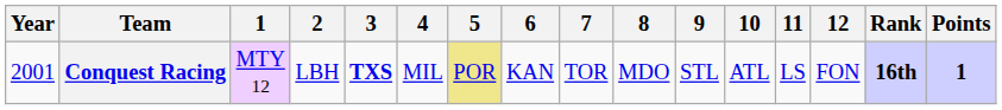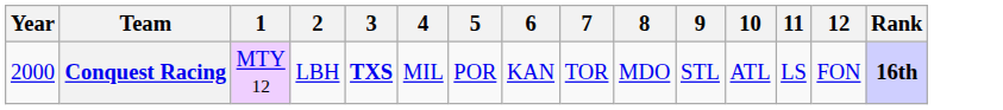- column: Points | 1
Conquest Racing | Year: 2001 -> 2000
Conquest Racing | 5: khaki background -> no background
